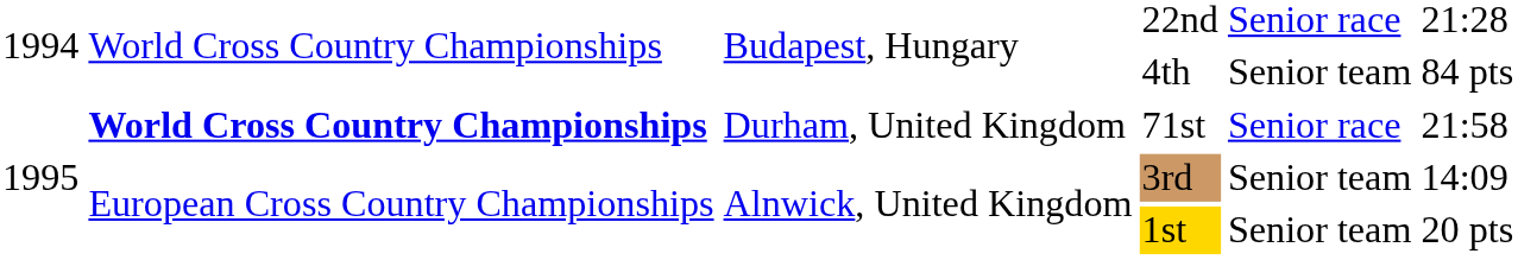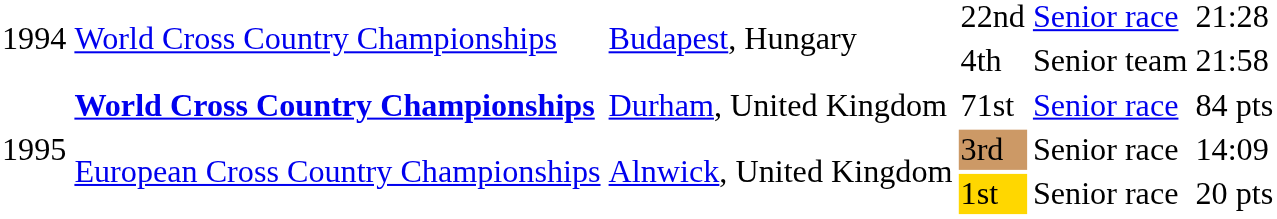4th | column 6: 84 pts -> 21:58
71st | column 6: 21:58 -> 84 pts
3rd | column 5: Senior team -> Senior race
1st | column 5: Senior team -> Senior race
